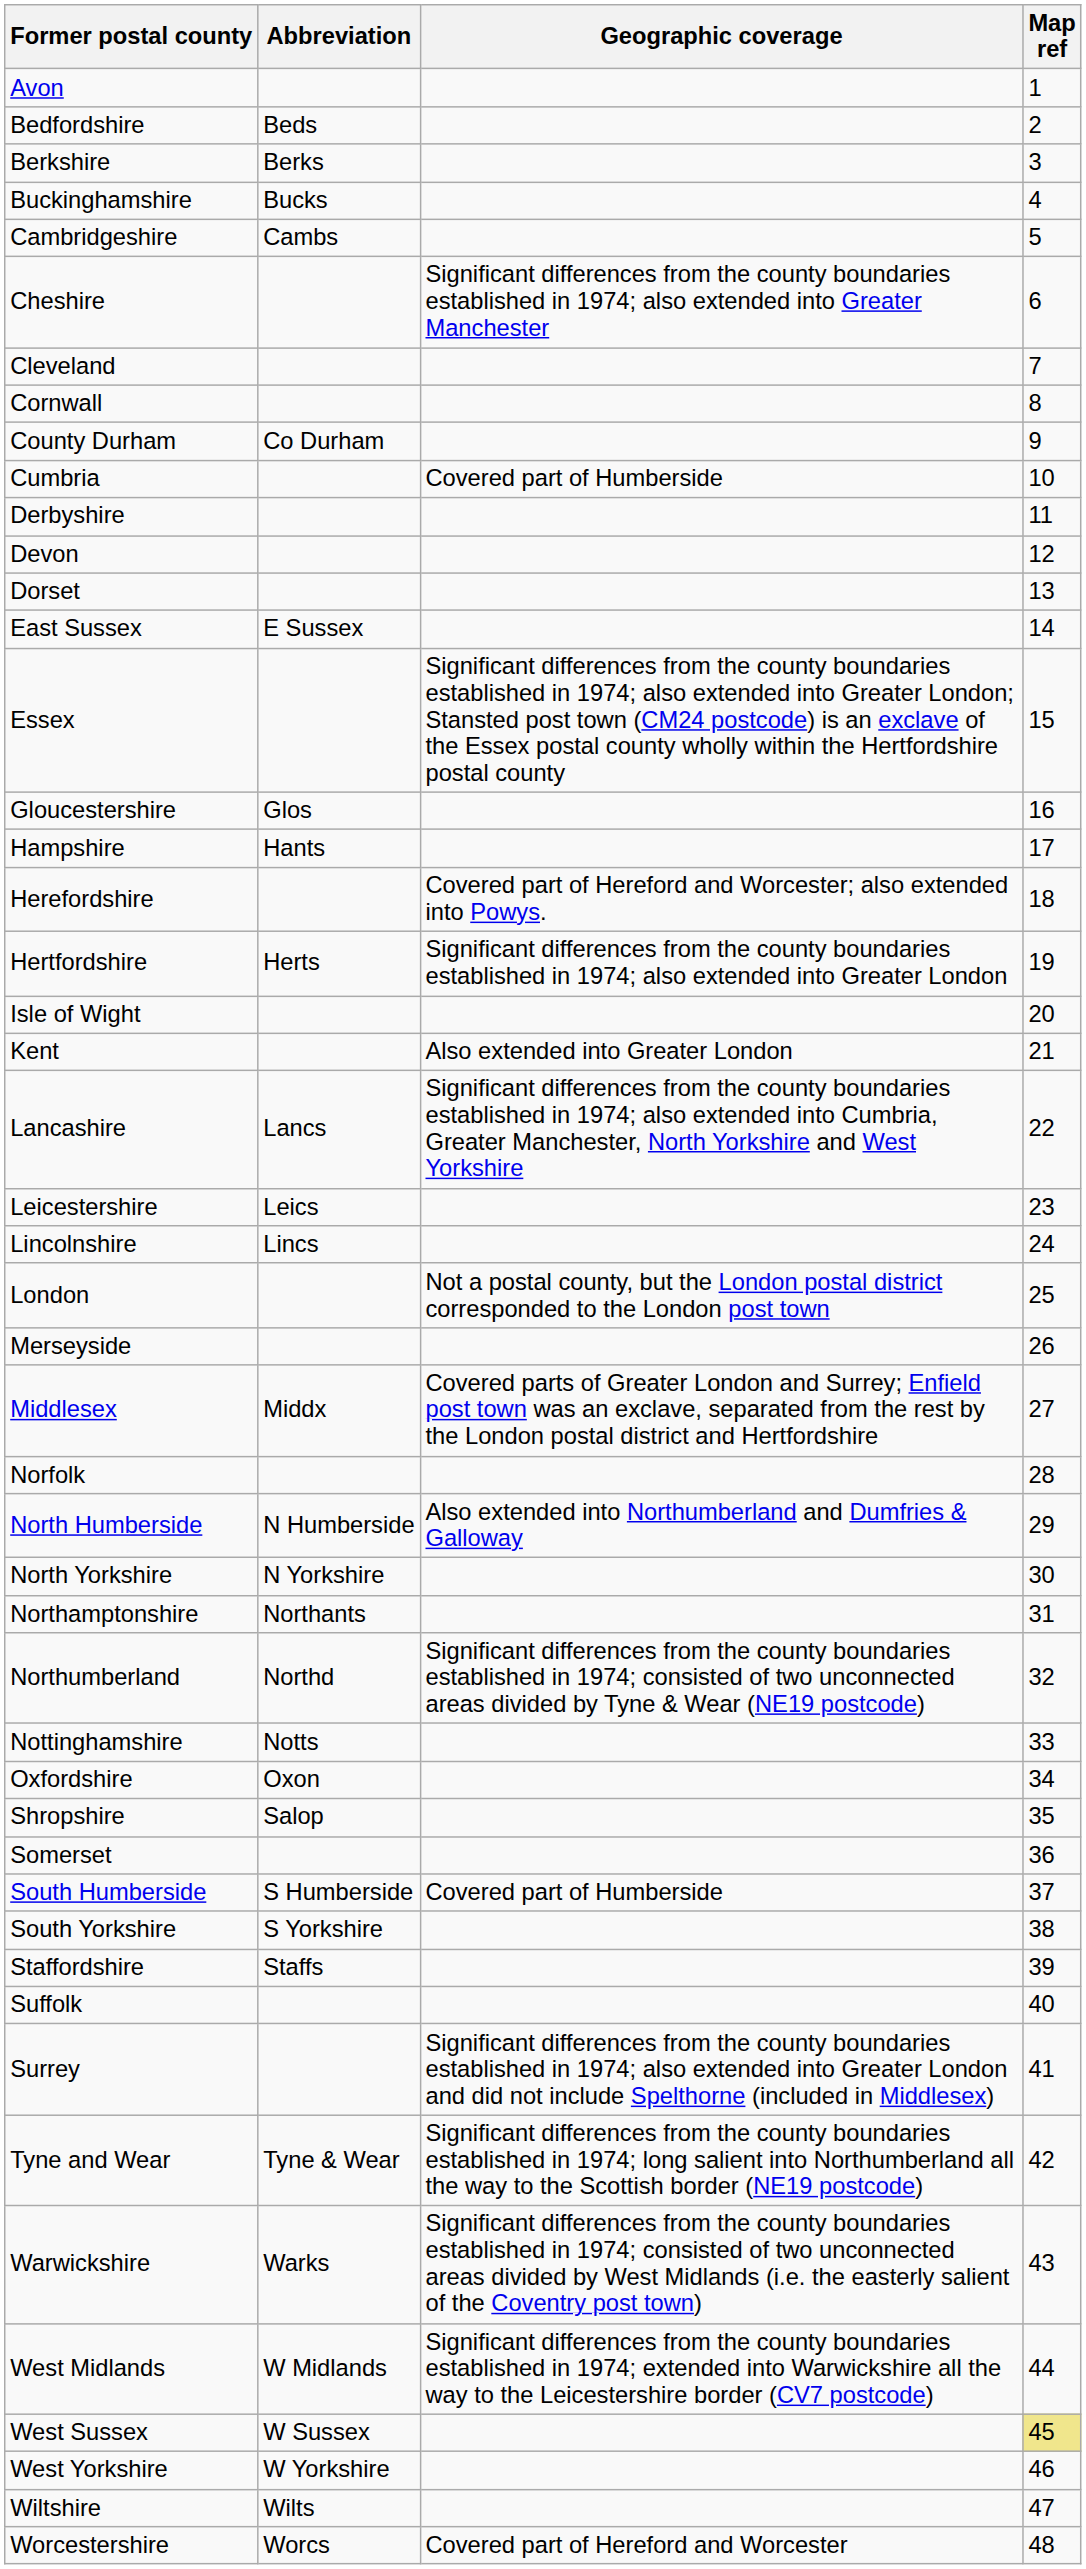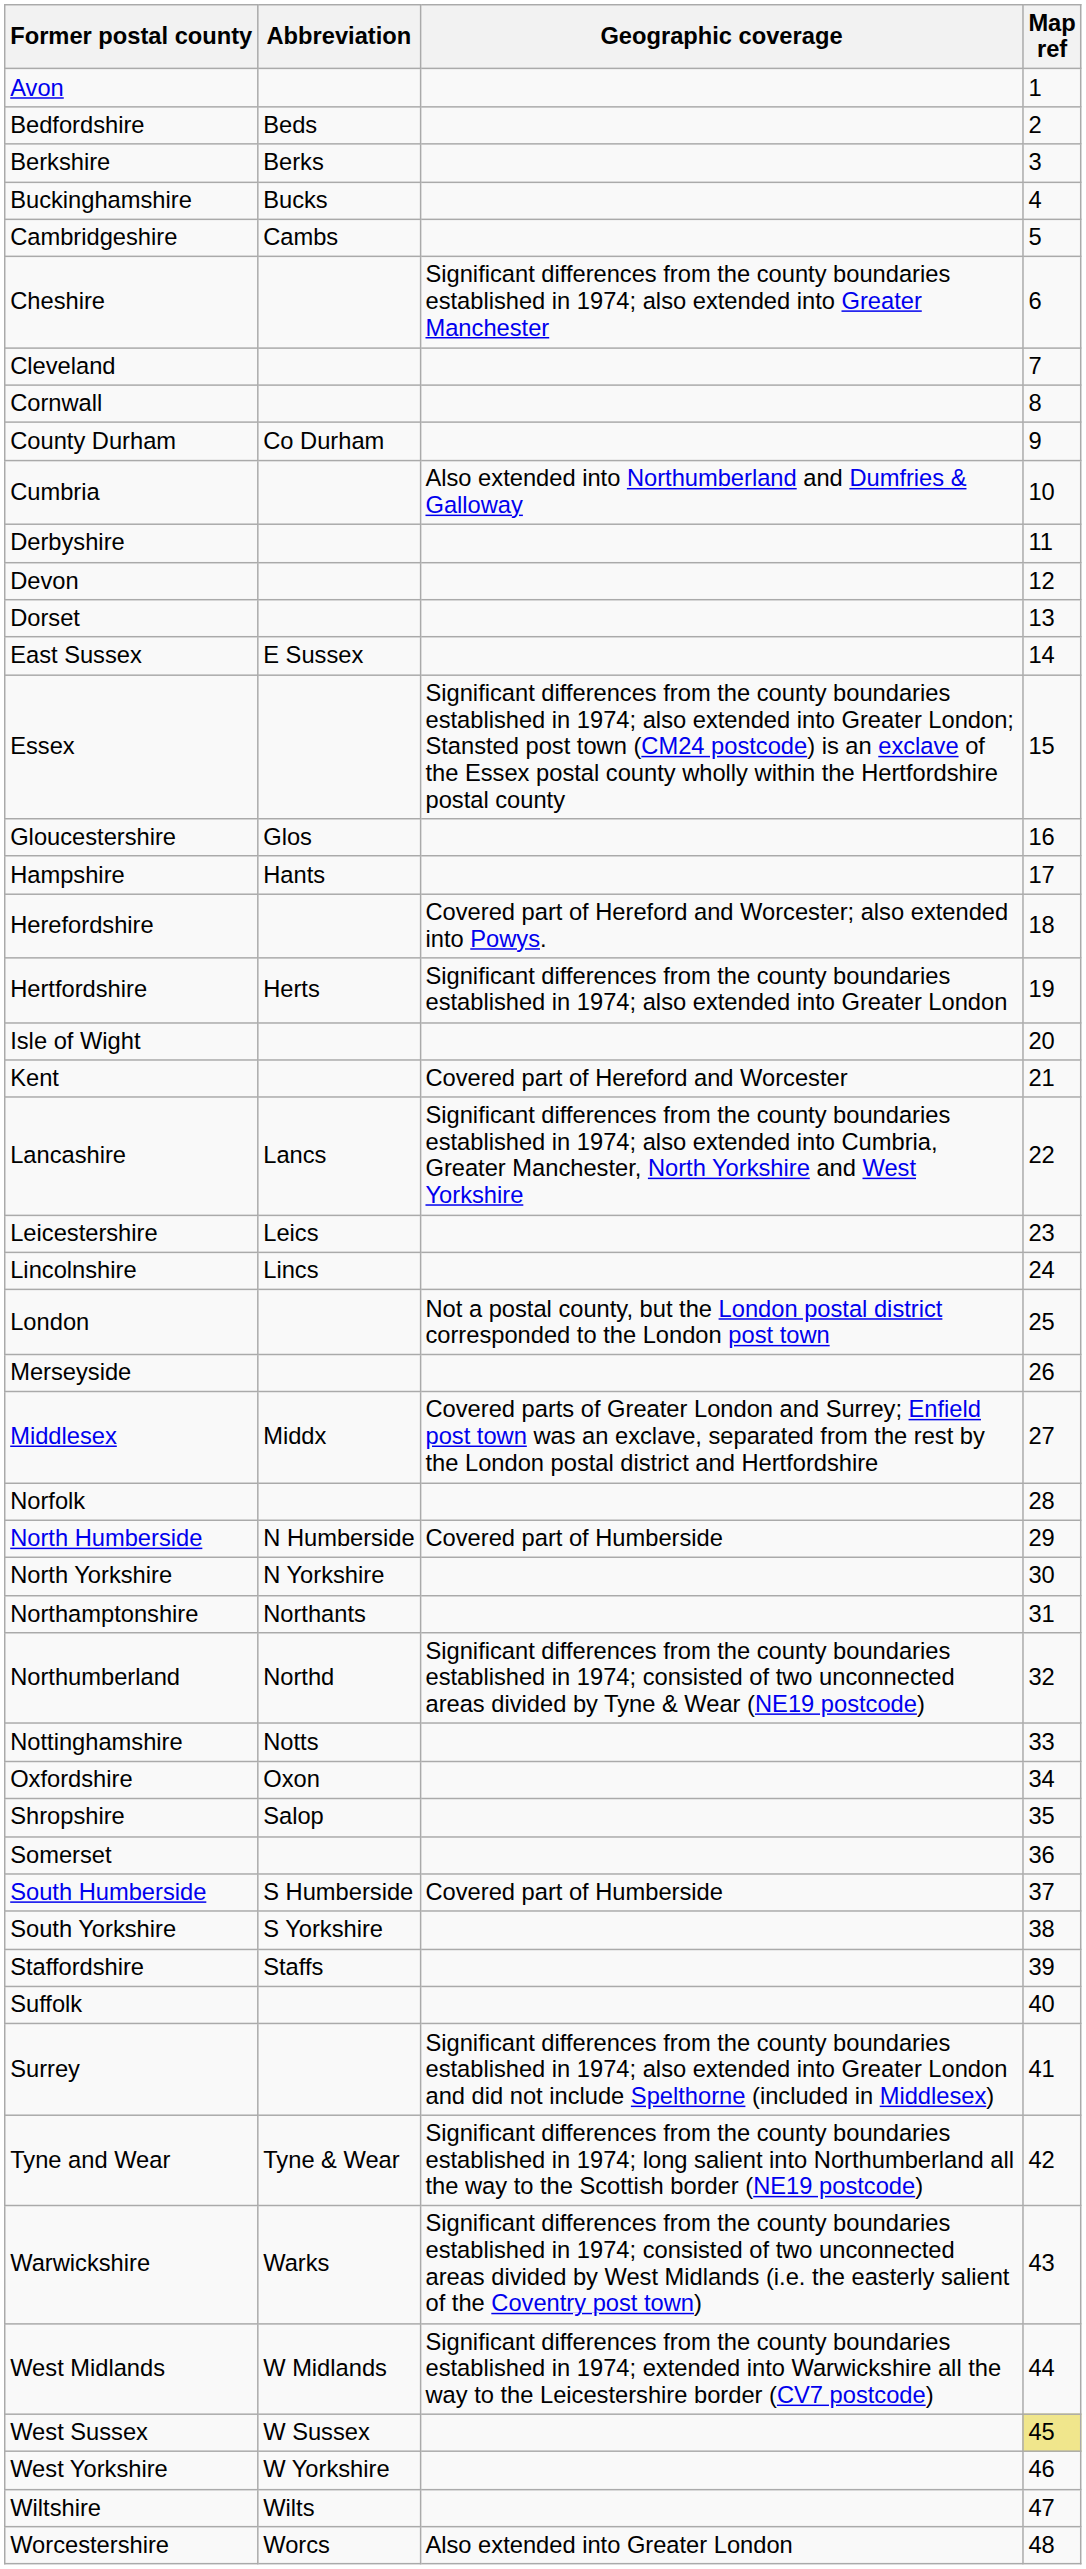Cumbria | Geographic coverage: Covered part of Humberside -> Also extended into Northumberland and Dumfries & Galloway
Kent | Geographic coverage: Also extended into Greater London -> Covered part of Hereford and Worcester
North Humberside | Geographic coverage: Also extended into Northumberland and Dumfries & Galloway -> Covered part of Humberside
Worcestershire | Geographic coverage: Covered part of Hereford and Worcester -> Also extended into Greater London
